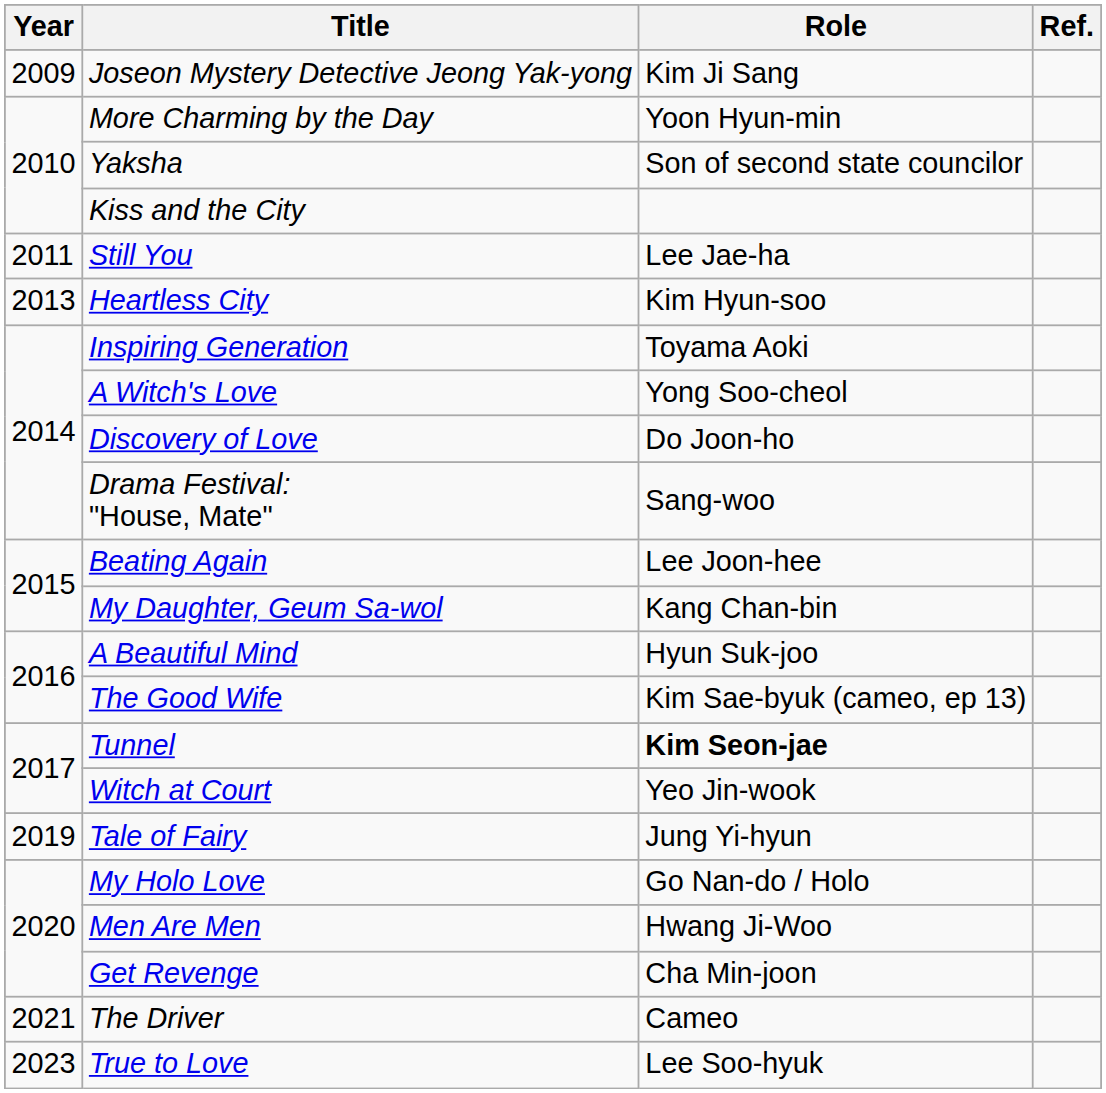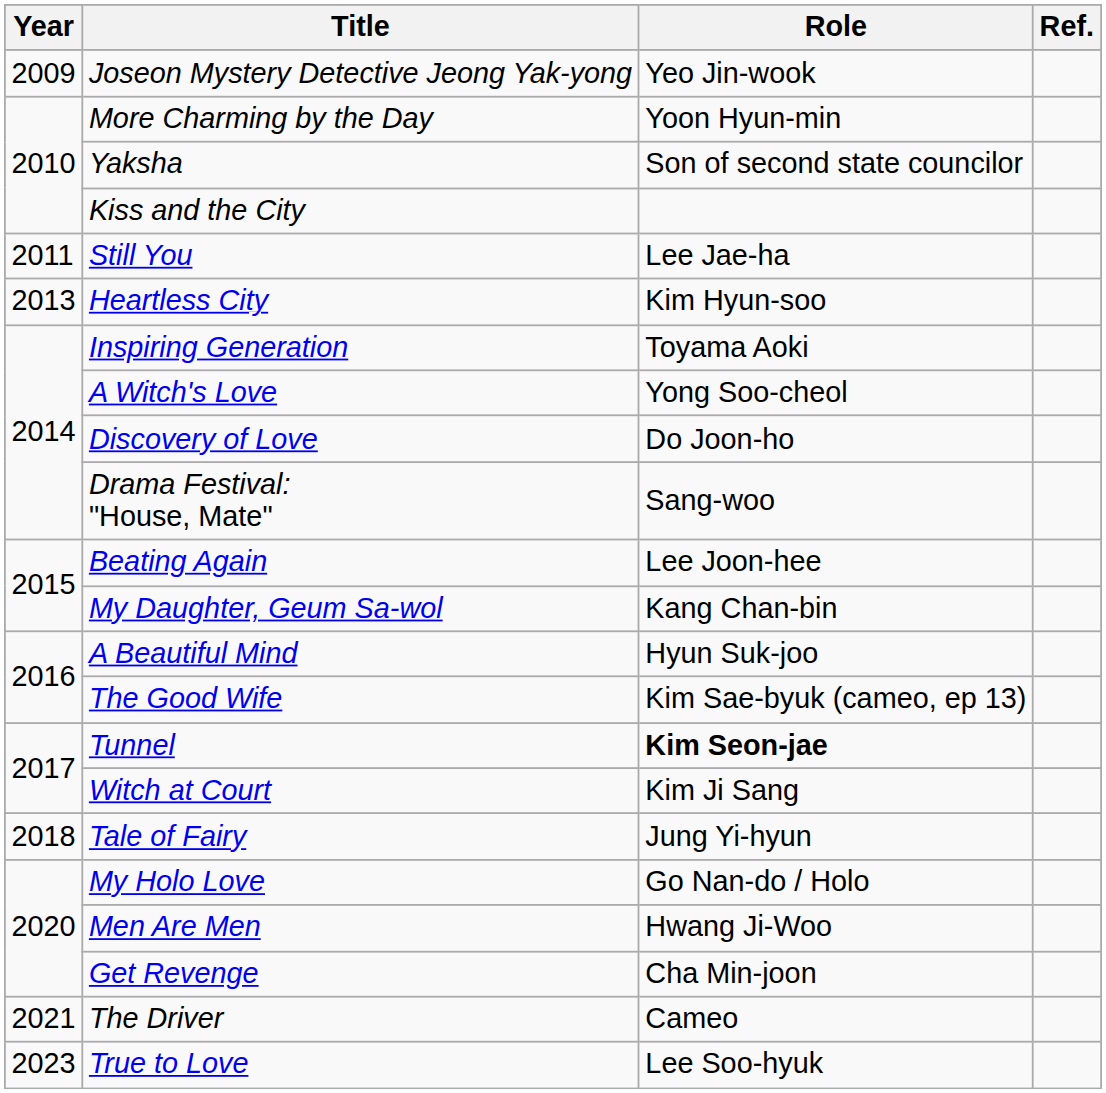Joseon Mystery Detective Jeong Yak-yong | Role: Kim Ji Sang -> Yeo Jin-wook
Witch at Court | Role: Yeo Jin-wook -> Kim Ji Sang
Tale of Fairy | Year: 2019 -> 2018
